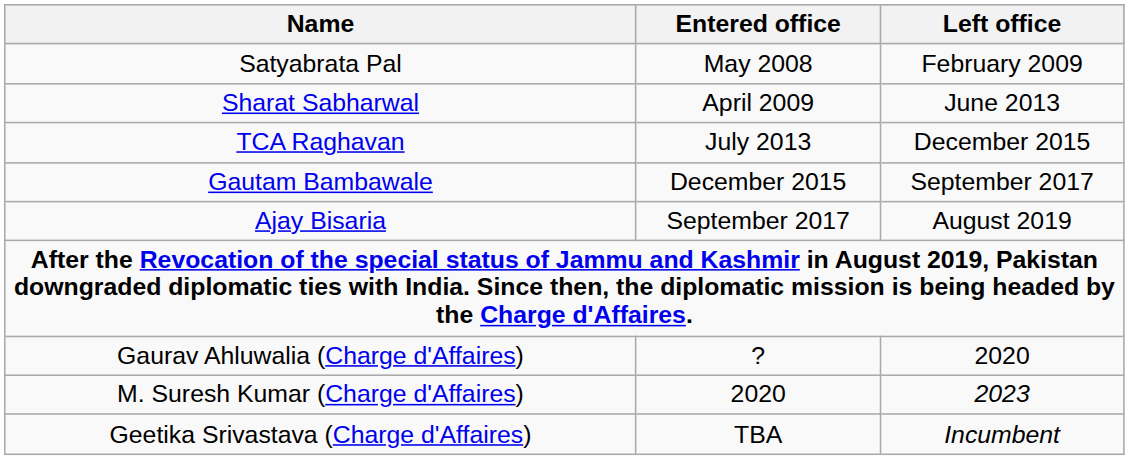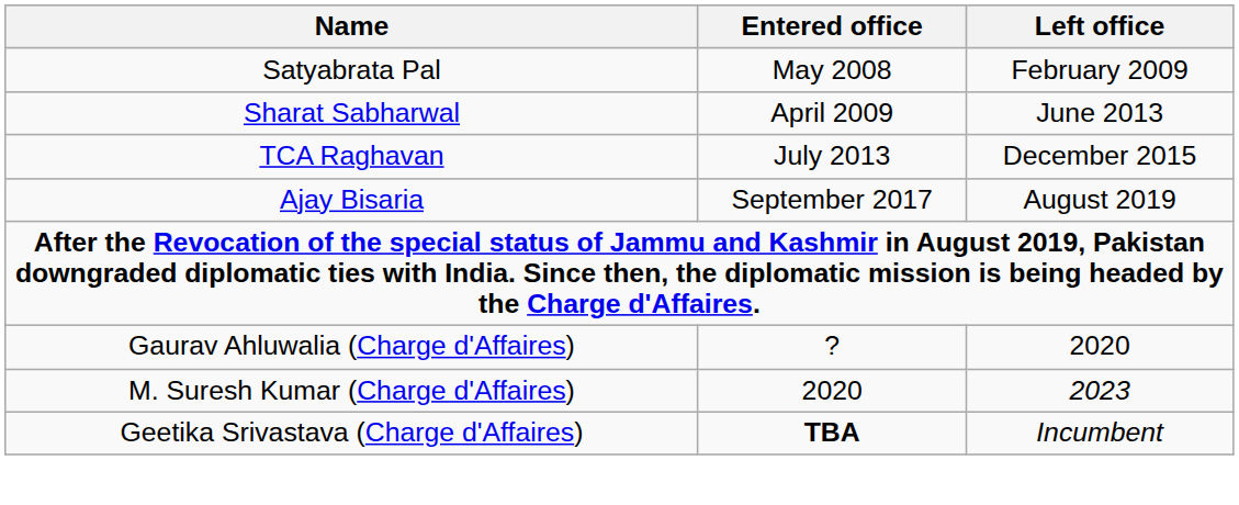- row: Gautam Bambawale | December 2015 | September 2017
Geetika Srivastava (Charge d'Affaires) | Entered office: normal -> bold
